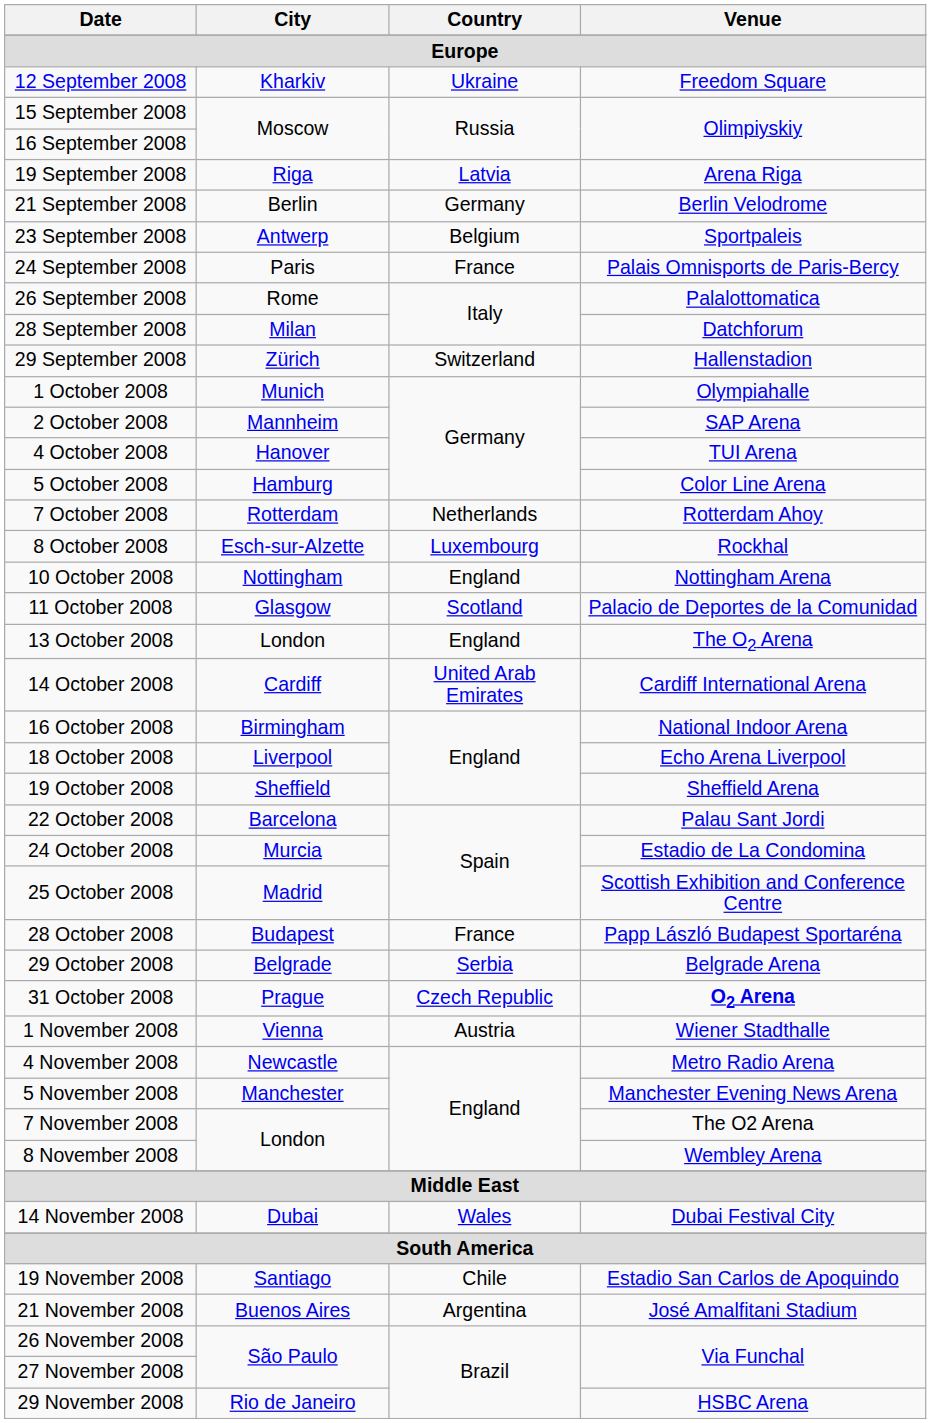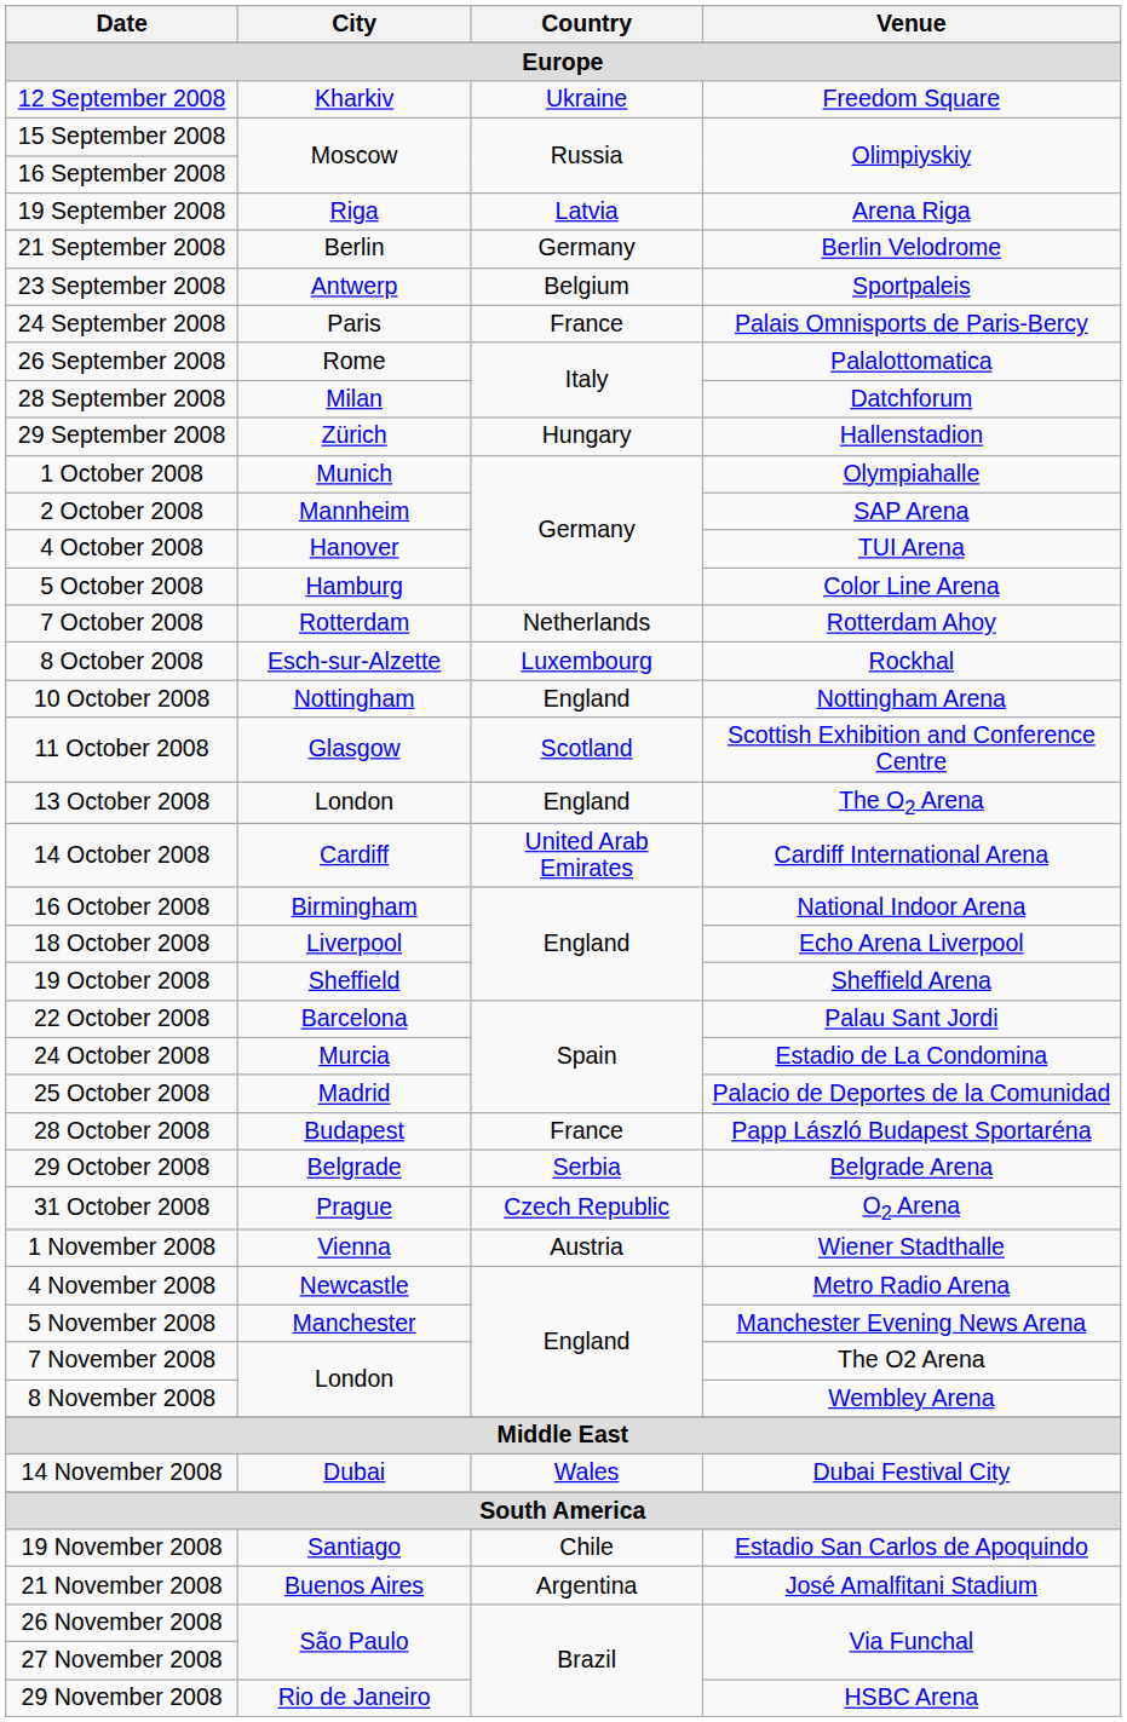29 September 2008 | Country: Switzerland -> Hungary
11 October 2008 | Venue: Palacio de Deportes de la Comunidad -> Scottish Exhibition and Conference Centre
25 October 2008 | Venue: Scottish Exhibition and Conference Centre -> Palacio de Deportes de la Comunidad
31 October 2008 | Venue: bold -> normal
